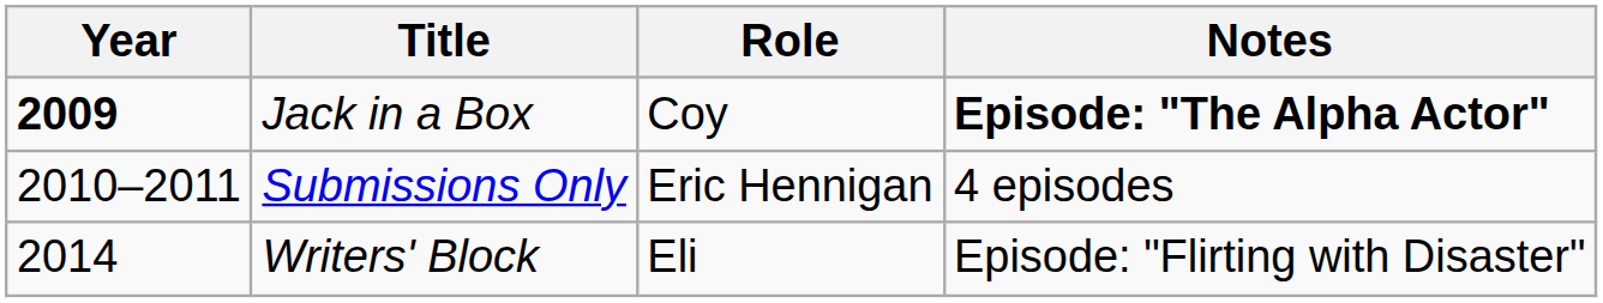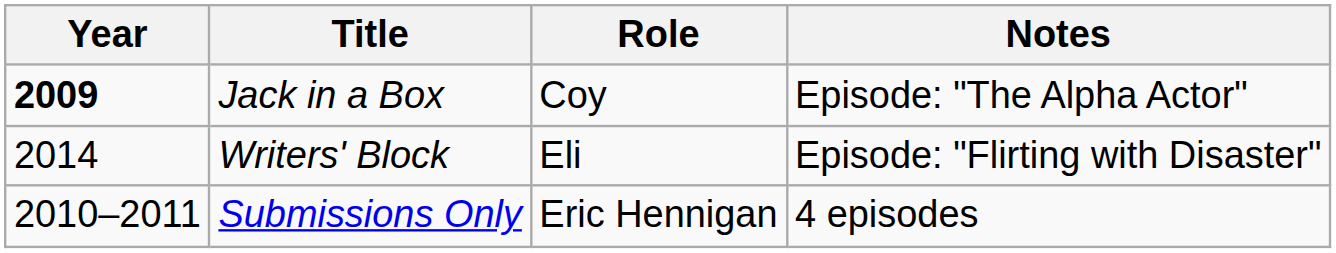Jack in a Box | Notes: bold -> normal
rows swapped: Submissions Only <-> Writers' Block
